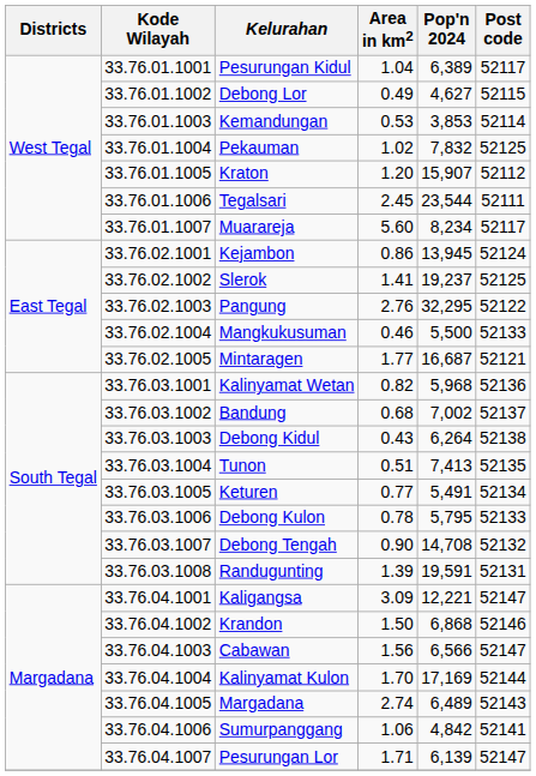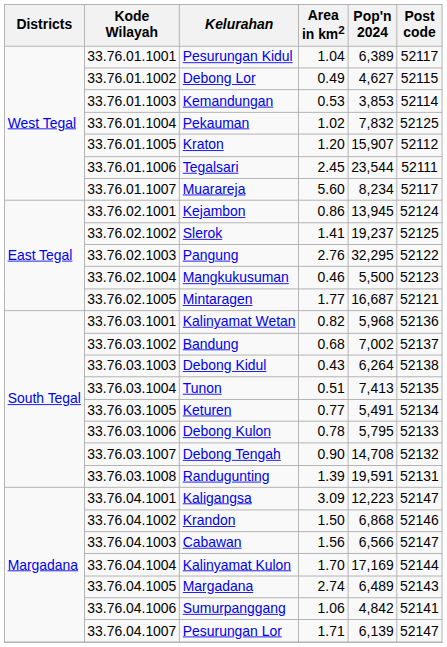Mangkukusuman | Post code: 52133 -> 52123
Kaligangsa | Pop'n 2024: 12,221 -> 12,223
